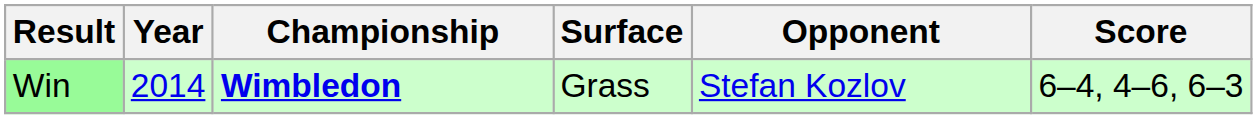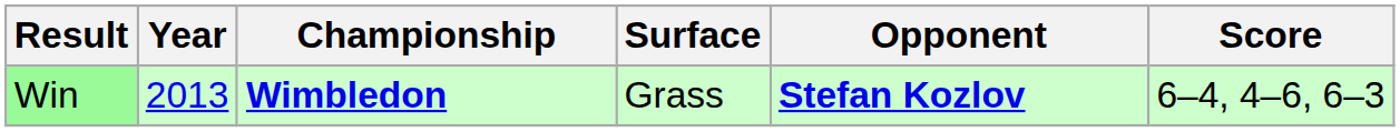Win | Year: 2014 -> 2013
Win | Opponent: normal -> bold
